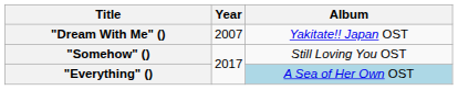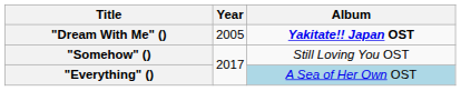"Dream With Me" () | Year: 2007 -> 2005
"Dream With Me" () | Album: normal -> bold
